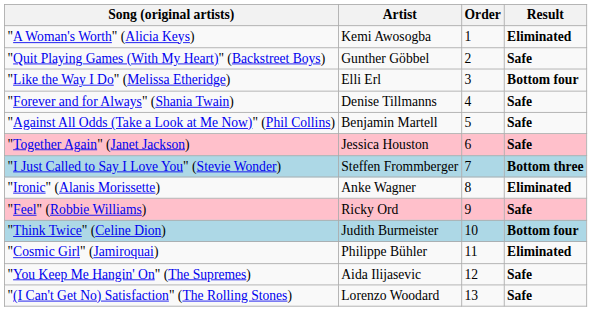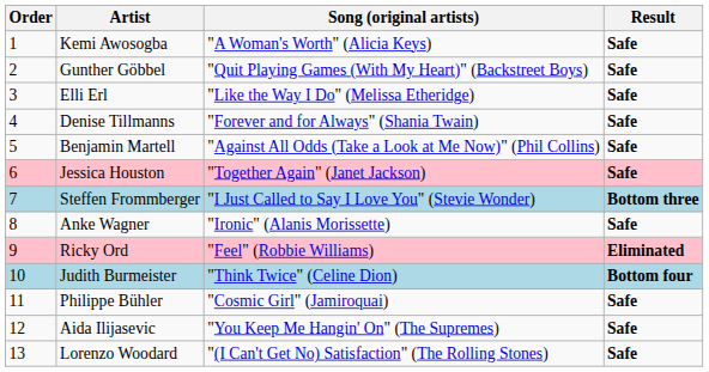columns swapped: Order <-> Song (original artists)
Kemi Awosogba | Result: Eliminated -> Safe
Elli Erl | Result: Bottom four -> Safe
Anke Wagner | Result: Eliminated -> Safe
Ricky Ord | Result: Safe -> Eliminated
Philippe Bühler | Result: Eliminated -> Safe
